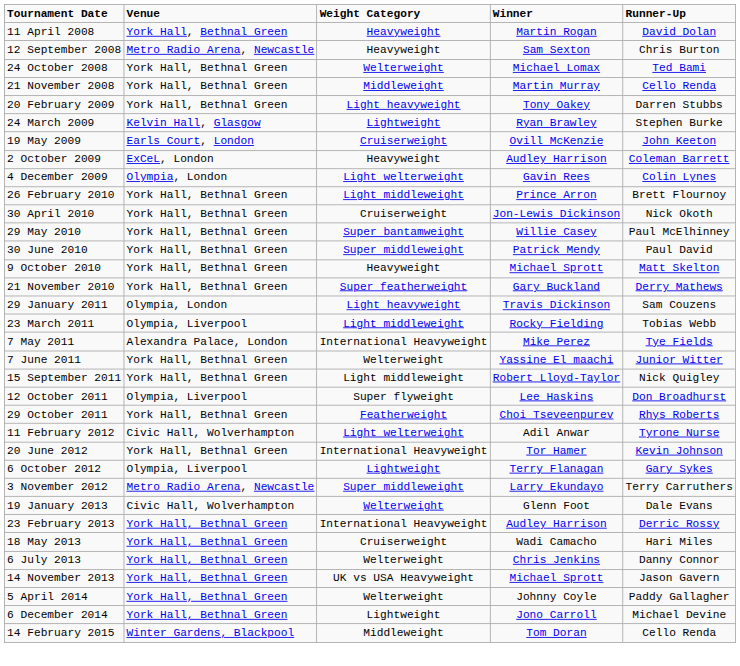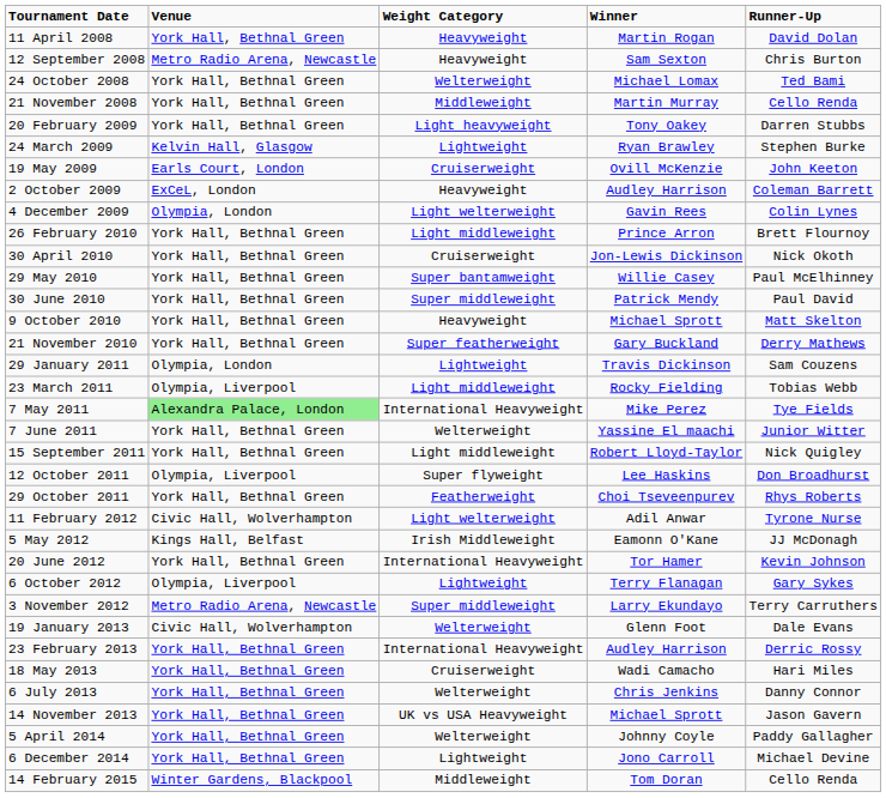29 January 2011 | Weight Category: Light heavyweight -> Lightweight
7 May 2011 | Venue: no background -> lightgreen background
+ row: 5 May 2012 | Kings Hall, Belfast | Irish Middleweight | Eamonn O'Kane | JJ McDonagh
